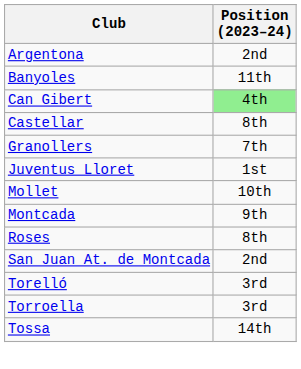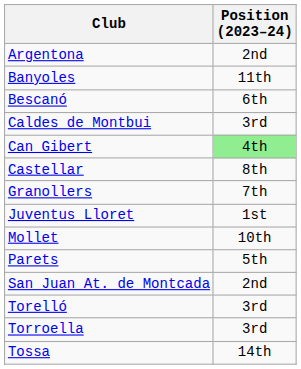+ row: Bescanó | 6th
+ row: Caldes de Montbui | 3rd
- row: Montcada | 9th
+ row: Parets | 5th
- row: Roses | 8th
